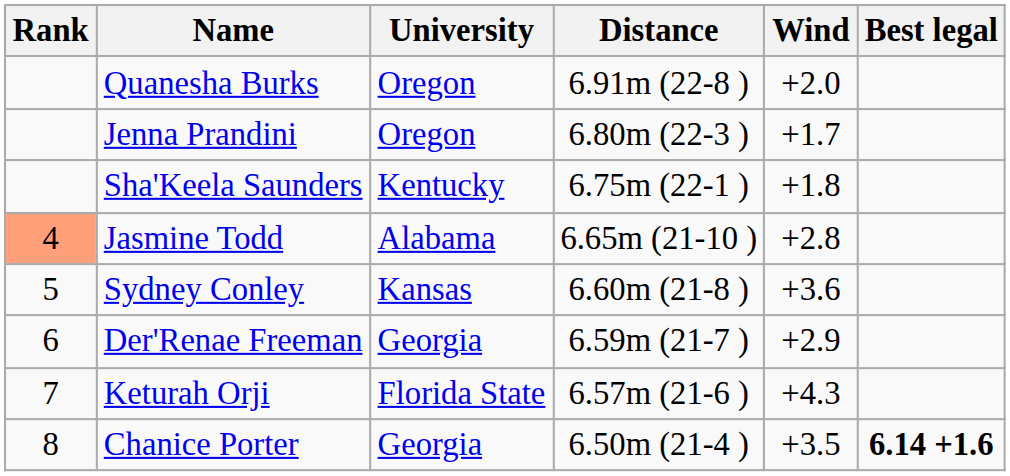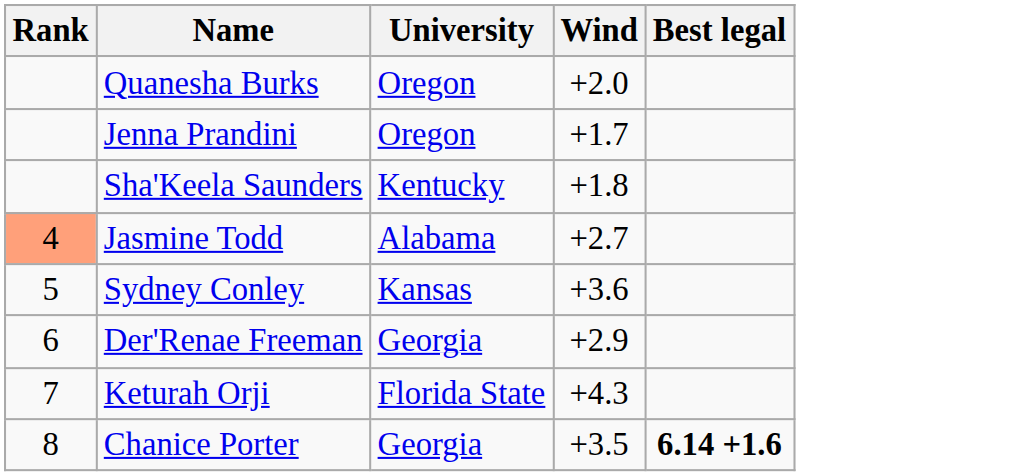- column: Distance | 6.91m (22-8 ) | 6.80m (22-3 ) | 6.75m (22-1 ) | 6.65m (21-10 ) | 6.60m (21-8 ) | 6.59m (21-7 ) | 6.57m (21-6 ) | 6.50m (21-4 )
Jasmine Todd | Wind: +2.8 -> +2.7
